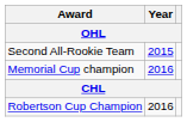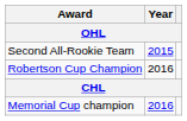rows swapped: Robertson Cup Champion <-> Memorial Cup champion
